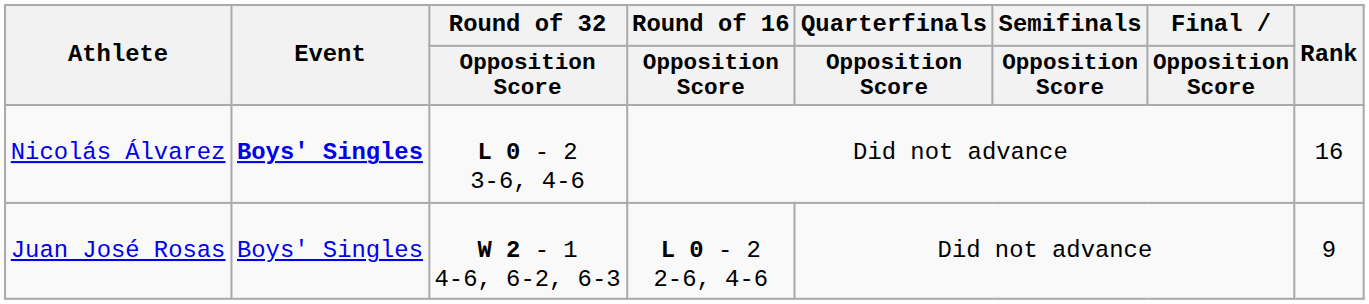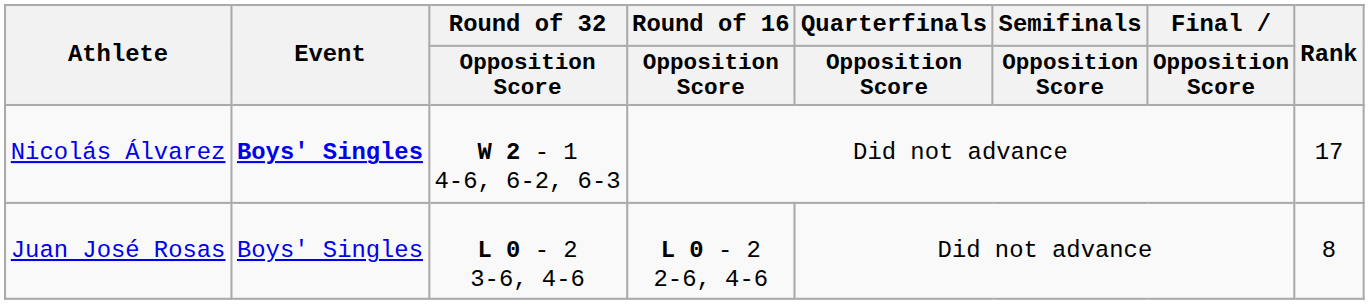Nicolás Álvarez | Round of 32 / Opposition Score: L 0 - 2 3-6, 4-6 -> W 2 - 1 4-6, 6-2, 6-3
Nicolás Álvarez | Rank: 16 -> 17
Juan José Rosas | Round of 32 / Opposition Score: W 2 - 1 4-6, 6-2, 6-3 -> L 0 - 2 3-6, 4-6
Juan José Rosas | Rank: 9 -> 8
